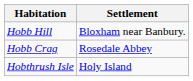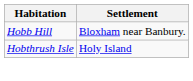- row: Hobb Crag | Rosedale Abbey
